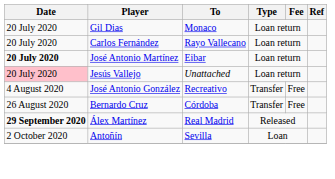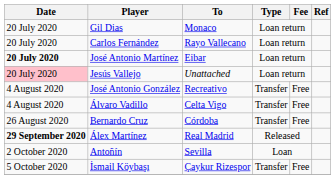+ row: 4 August 2020 | Álvaro Vadillo | Celta Vigo | Transfer | Free
+ row: 5 October 2020 | İsmail Köybaşı | Çaykur Rizespor | Transfer | Free
